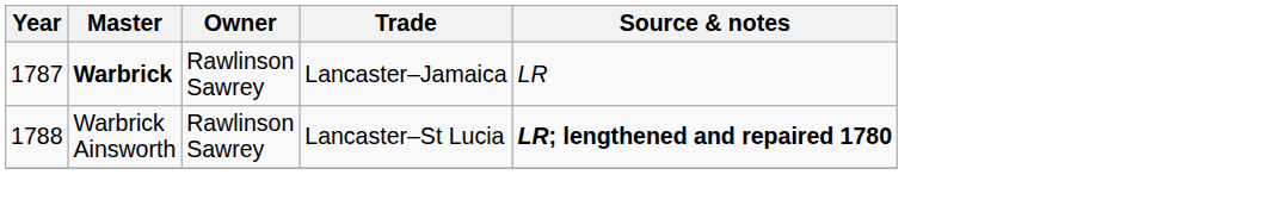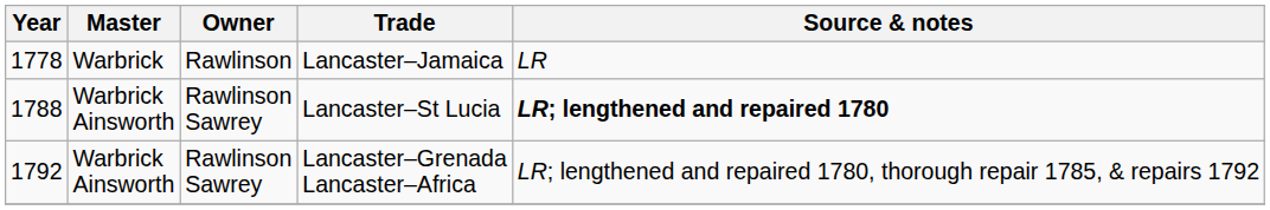Lancaster–Jamaica | Year: 1787 -> 1778
Lancaster–Jamaica | Master: bold -> normal
Lancaster–Jamaica | Owner: Rawlinson Sawrey -> Rawlinson
+ row: 1792 | Warbrick Ainsworth | Rawlinson Sawrey | Lancaster–Grenada Lancaster–Africa | LR; lengthened and repaired 1780, thorough repair 1785, & repairs 1792
